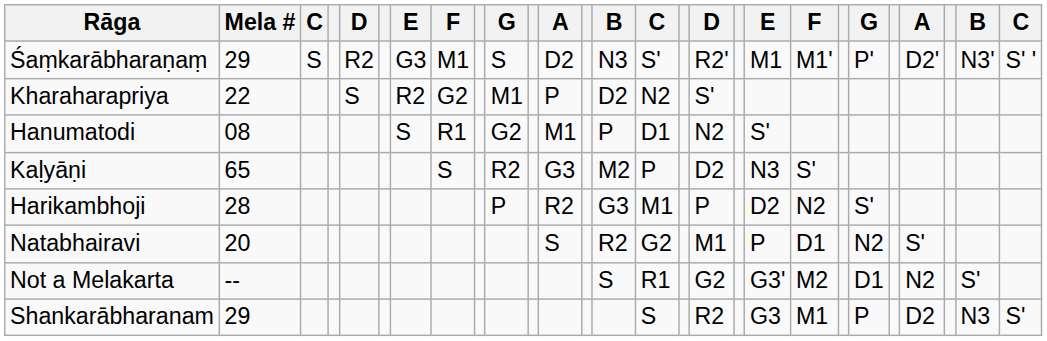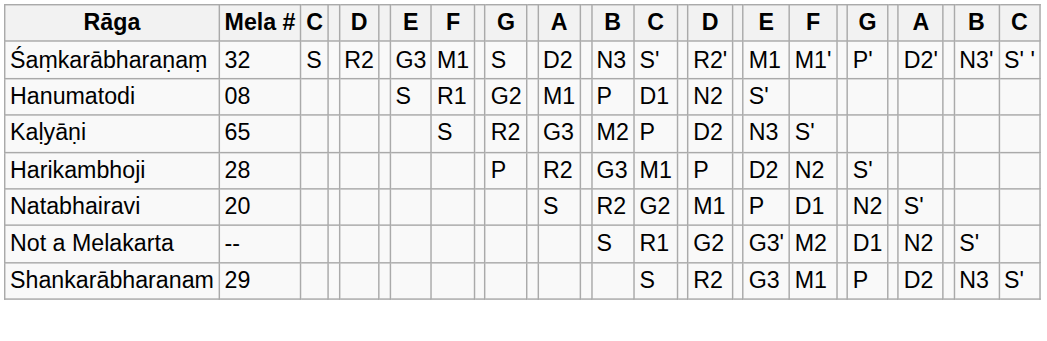Śaṃkarābharaṇaṃ | Mela #: 29 -> 32
- row: Kharaharapriya | 22 | S | R2 | G2 | M1 | P | D2 | N2 | S'
